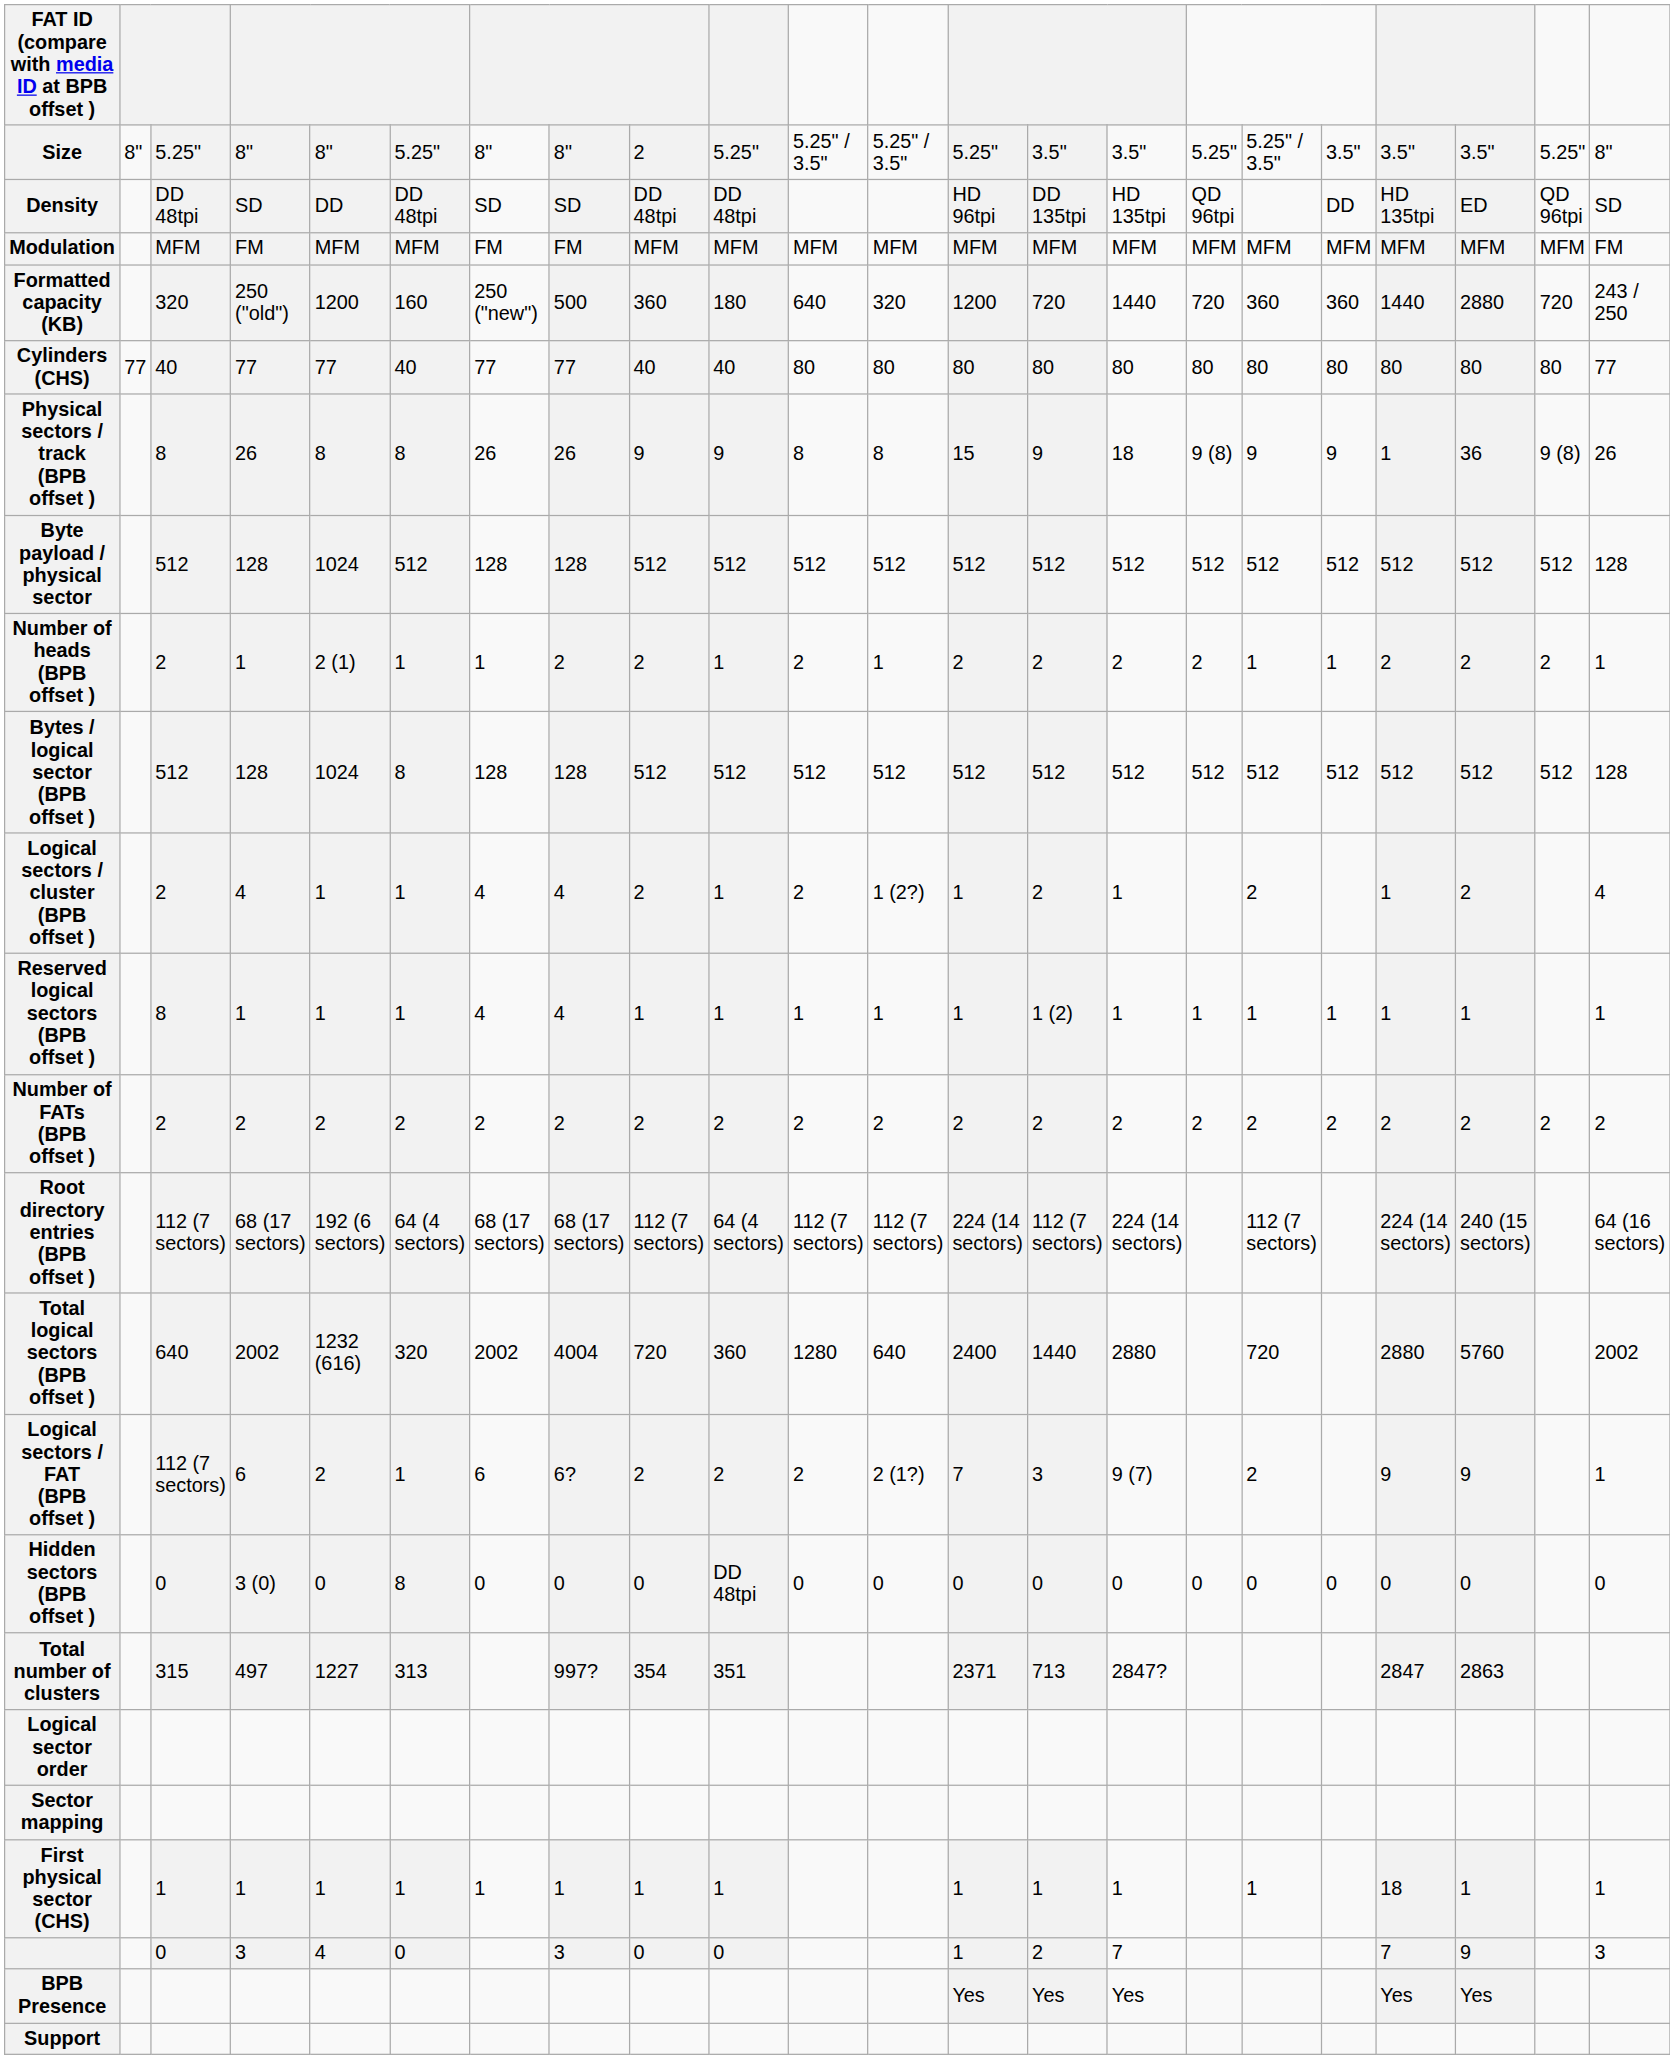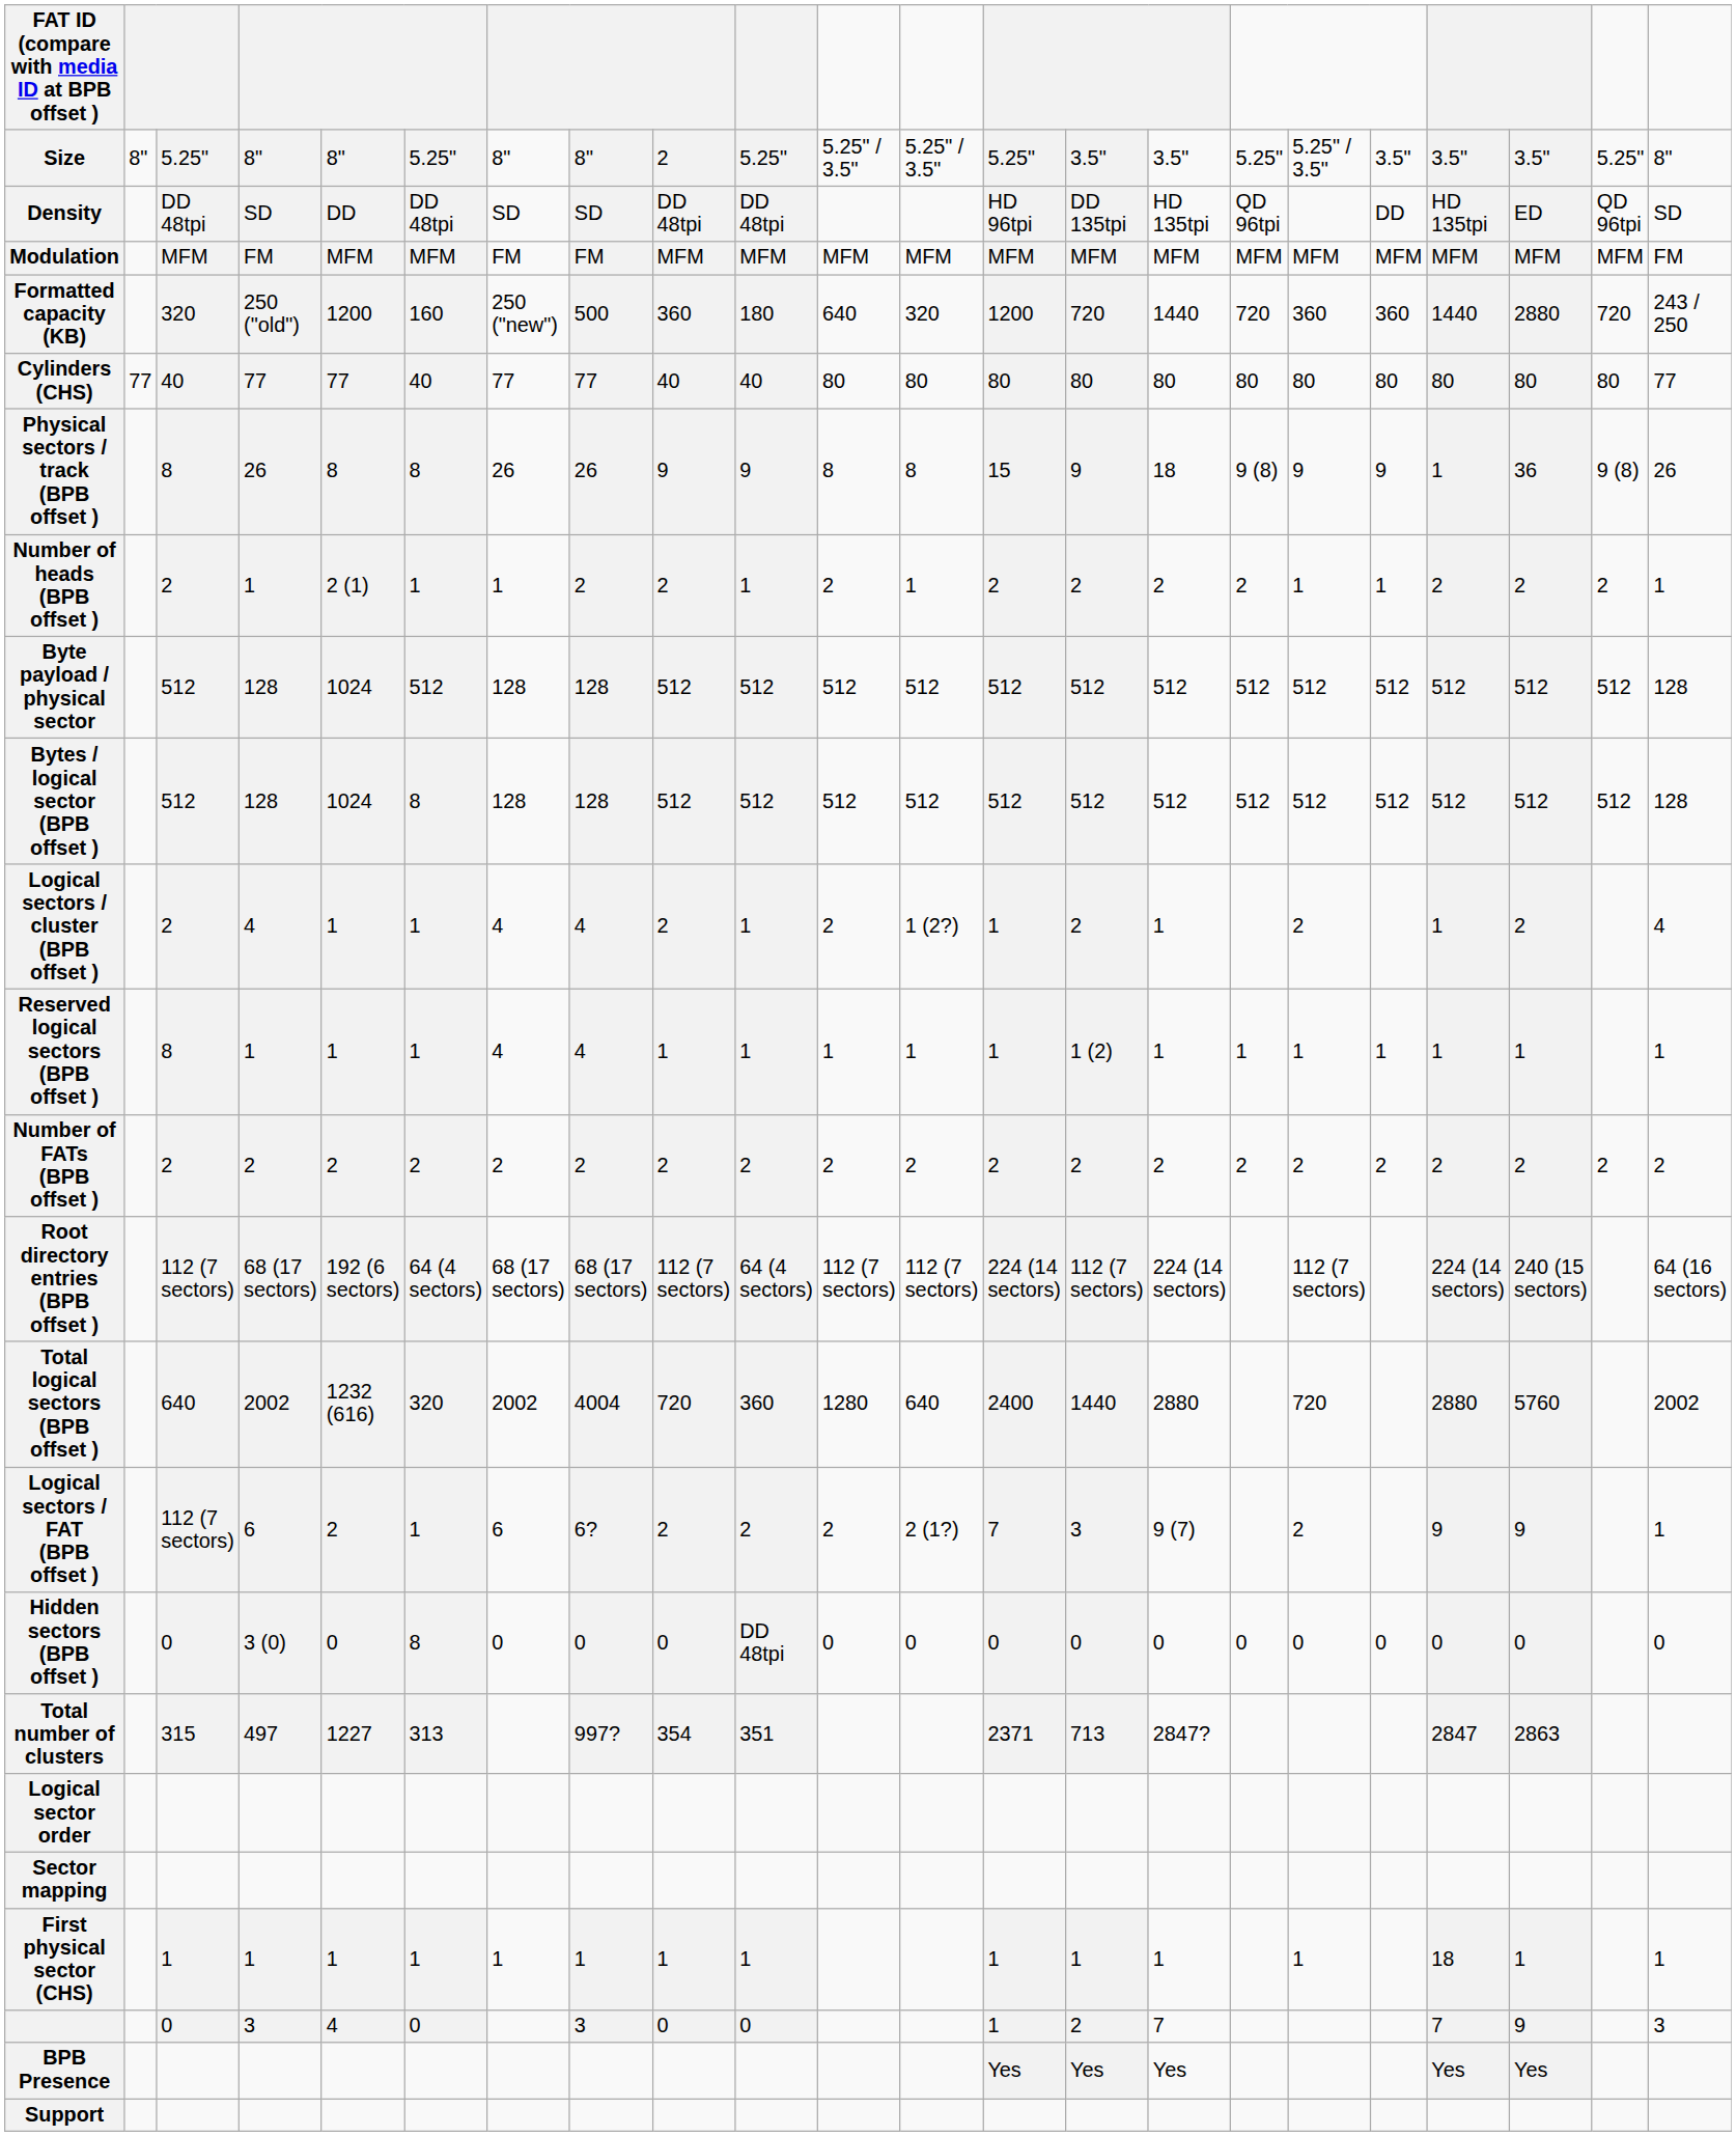rows swapped: Number of heads (BPB offset ) <-> Byte payload / physical sector
